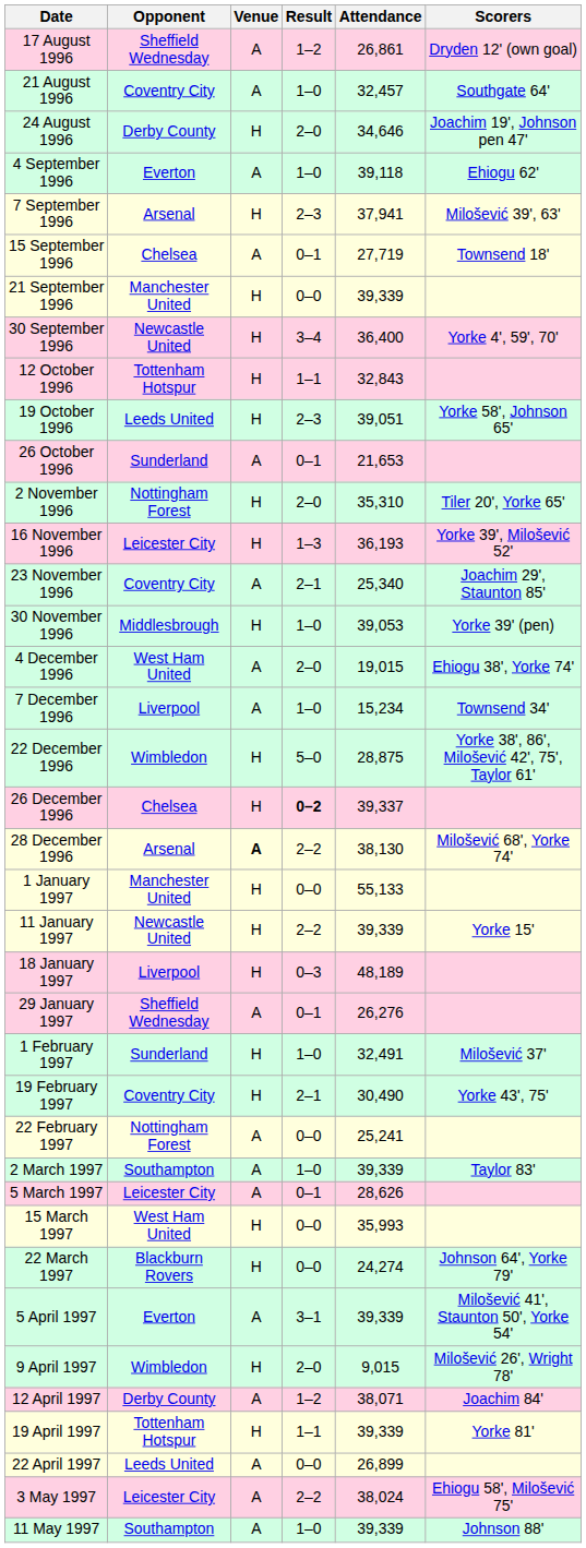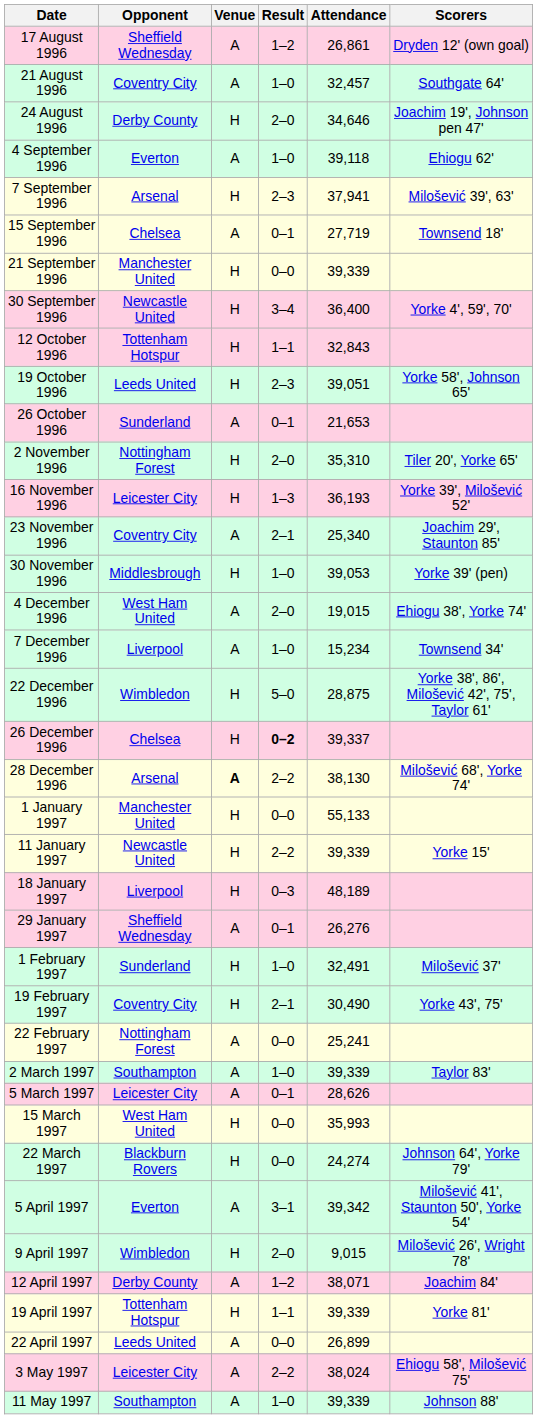5 April 1997 | Attendance: 39,339 -> 39,342
